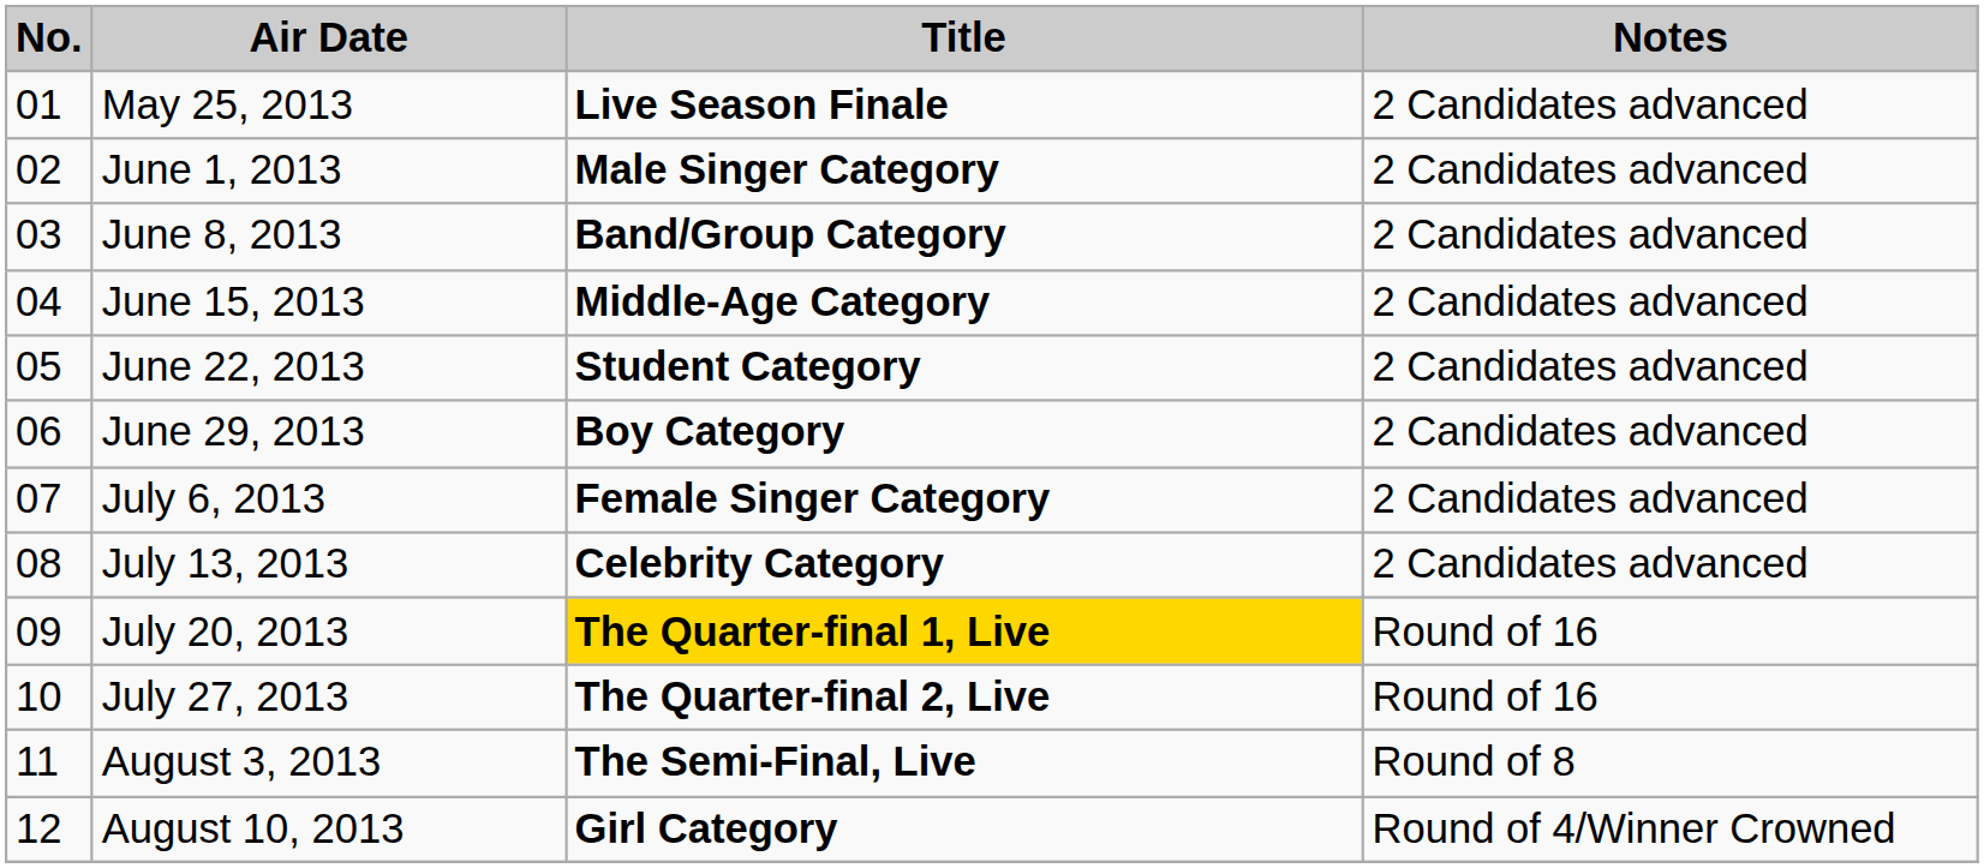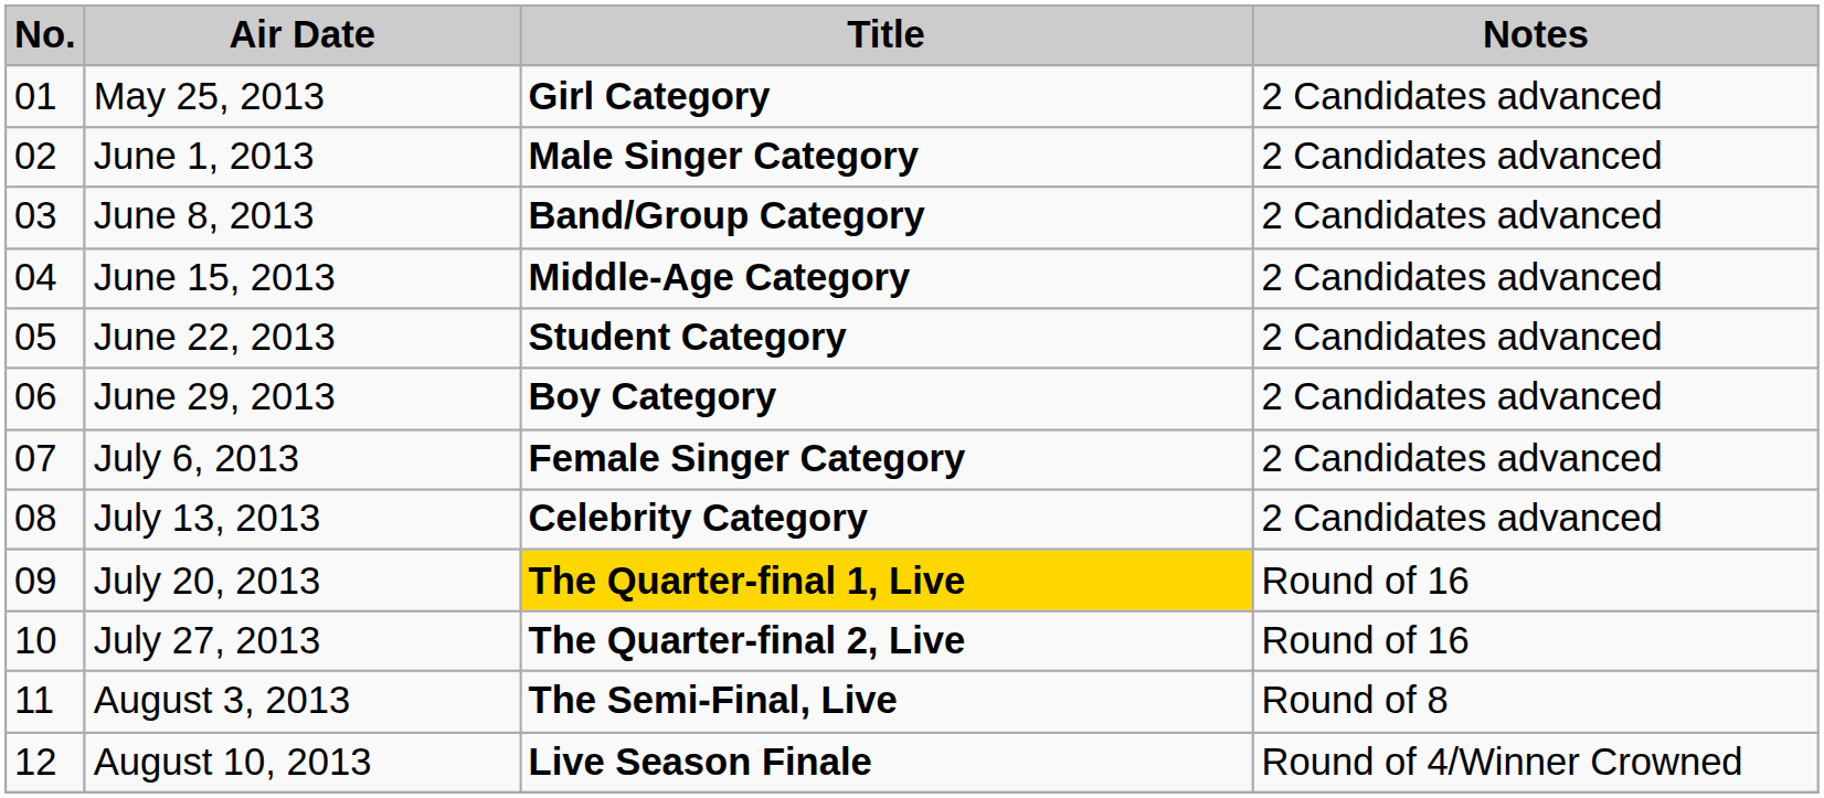May 25, 2013 | Title: Live Season Finale -> Girl Category
August 10, 2013 | Title: Girl Category -> Live Season Finale
